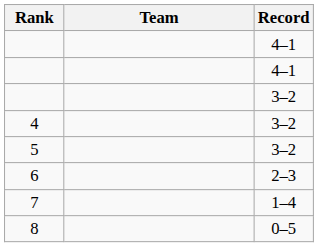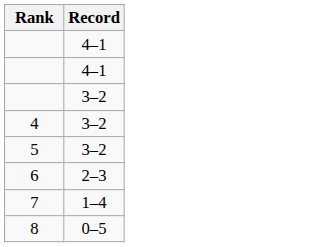- column: Team
